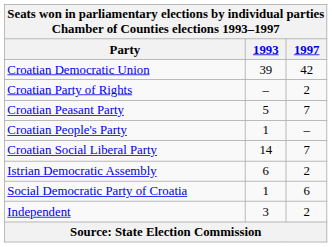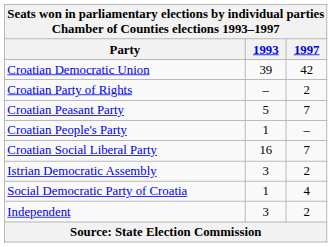Croatian Social Liberal Party | column 2: 14 -> 16
Istrian Democratic Assembly | column 2: 6 -> 3
Social Democratic Party of Croatia | column 3: 6 -> 4
